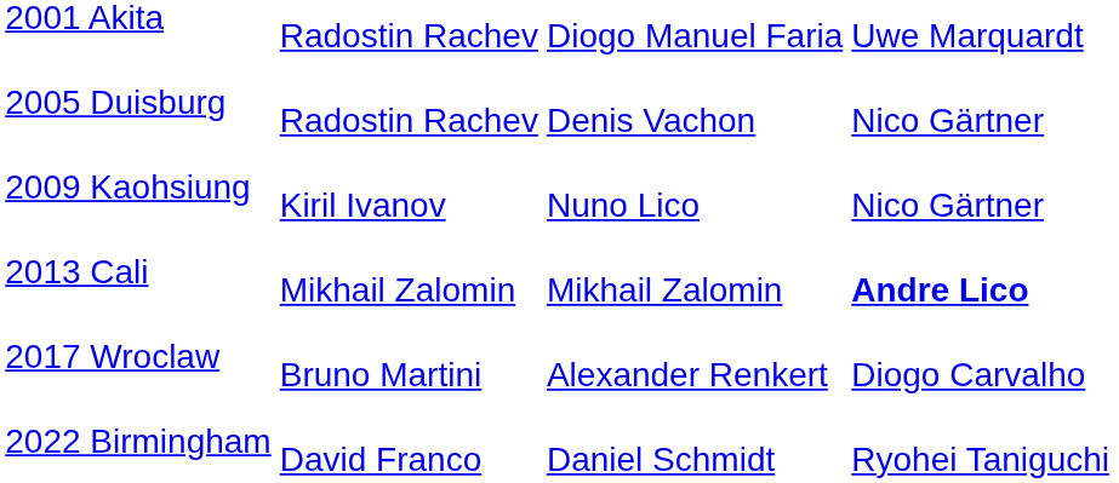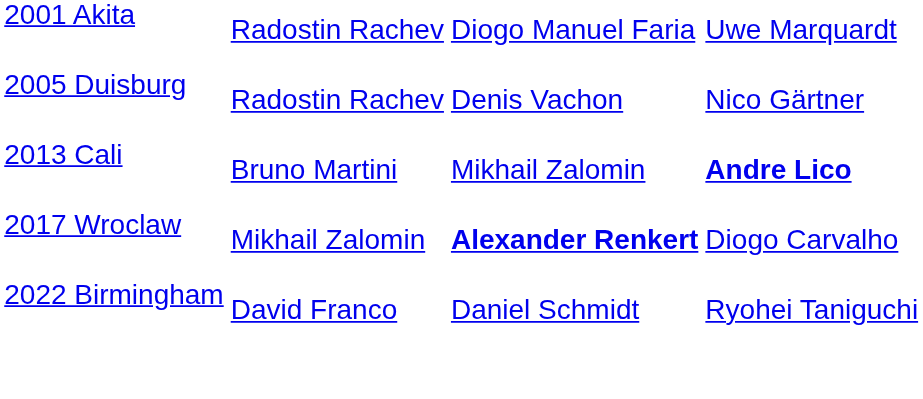- row: 2009 Kaohsiung | Kiril Ivanov | Nuno Lico | Nico Gärtner
2013 Cali | column 2: Mikhail Zalomin -> Bruno Martini
2017 Wroclaw | column 2: Bruno Martini -> Mikhail Zalomin
2017 Wroclaw | column 3: normal -> bold
